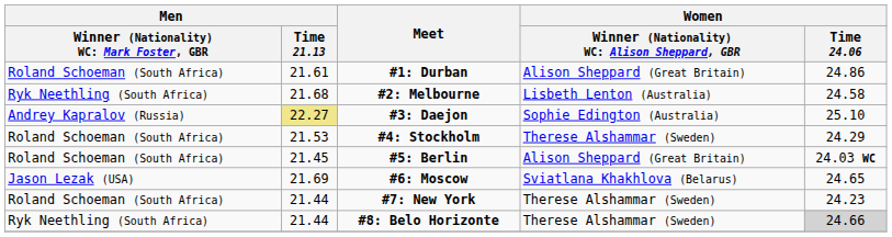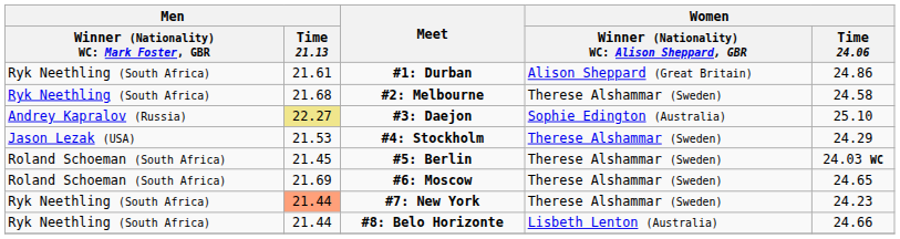#1: Durban | column 1: Roland Schoeman (South Africa) -> Ryk Neethling (South Africa)
#2: Melbourne | column 4: Lisbeth Lenton (Australia) -> Therese Alshammar (Sweden)
#4: Stockholm | column 1: Roland Schoeman (South Africa) -> Jason Lezak (USA)
#5: Berlin | column 4: Alison Sheppard (Great Britain) -> Therese Alshammar (Sweden)
#6: Moscow | column 1: Jason Lezak (USA) -> Roland Schoeman (South Africa)
#6: Moscow | column 4: Sviatlana Khakhlova (Belarus) -> Therese Alshammar (Sweden)
#7: New York | column 1: Roland Schoeman (South Africa) -> Ryk Neethling (South Africa)
#7: New York | Men / Time 21.13: no background -> lightsalmon background
#8: Belo Horizonte | column 4: Therese Alshammar (Sweden) -> Lisbeth Lenton (Australia)
#8: Belo Horizonte | Women / Time 24.06: lightgrey background -> no background
